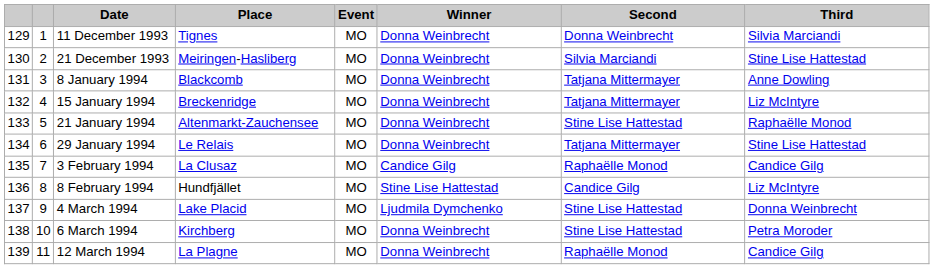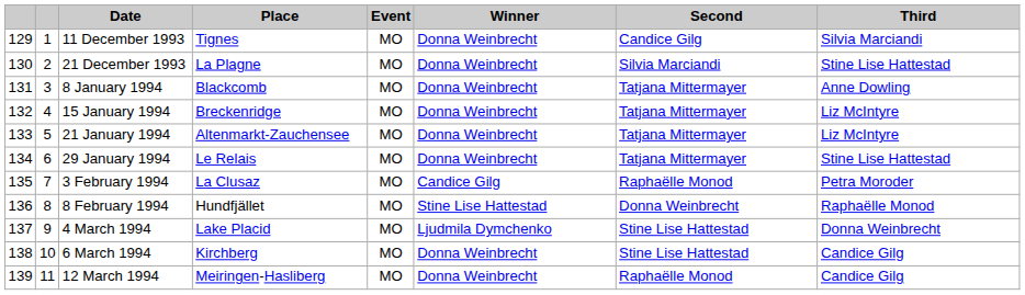11 December 1993 | Second: Donna Weinbrecht -> Candice Gilg
21 December 1993 | Place: Meiringen-Hasliberg -> La Plagne
21 January 1994 | Second: Stine Lise Hattestad -> Tatjana Mittermayer
21 January 1994 | Third: Raphaëlle Monod -> Liz McIntyre
3 February 1994 | Third: Candice Gilg -> Petra Moroder
8 February 1994 | Second: Candice Gilg -> Donna Weinbrecht
8 February 1994 | Third: Liz McIntyre -> Raphaëlle Monod
6 March 1994 | Third: Petra Moroder -> Candice Gilg
12 March 1994 | Place: La Plagne -> Meiringen-Hasliberg
